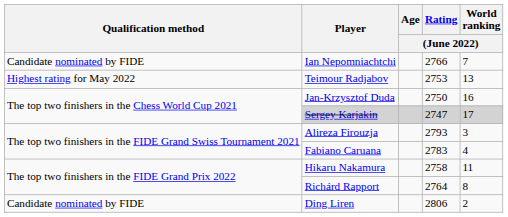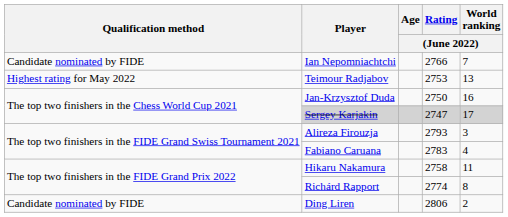Richárd Rapport | Rating / (June 2022): 2764 -> 2774
